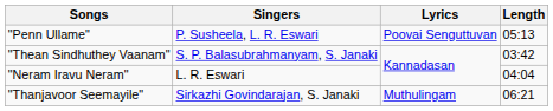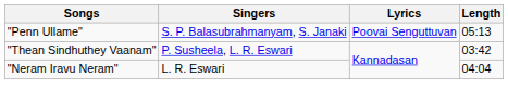"Penn Ullame" | Singers: P. Susheela, L. R. Eswari -> S. P. Balasubrahmanyam, S. Janaki
"Thean Sindhuthey Vaanam" | Singers: S. P. Balasubrahmanyam, S. Janaki -> P. Susheela, L. R. Eswari
- row: "Thanjavoor Seemayile" | Sirkazhi Govindarajan, S. Janaki | Muthulingam | 06:21
